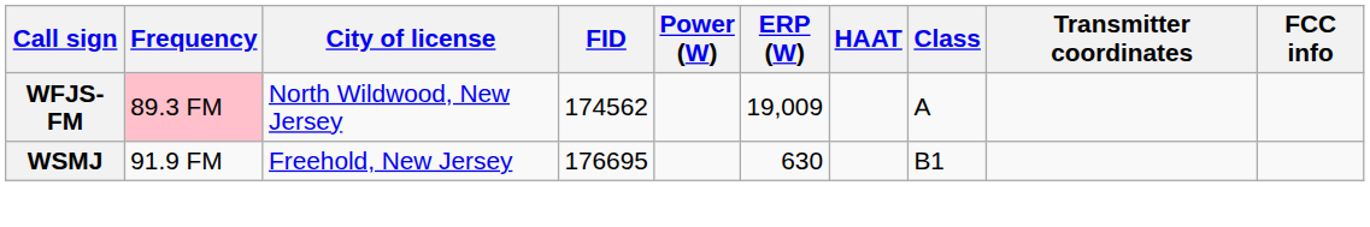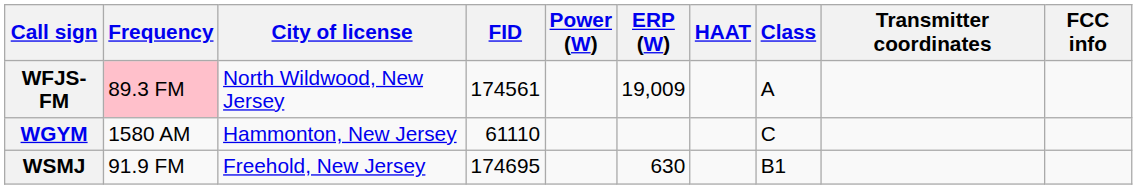WFJS-FM | FID: 174562 -> 174561
+ row: WGYM | 1580 AM | Hammonton, New Jersey | 61110 | C
WSMJ | FID: 176695 -> 174695
